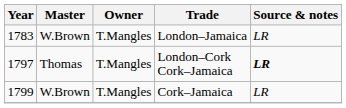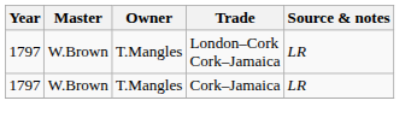- row: 1783 | W.Brown | T.Mangles | London–Jamaica | LR
London–Cork Cork–Jamaica | Master: Thomas -> W.Brown
London–Cork Cork–Jamaica | Source & notes: bold -> normal
Cork–Jamaica | Year: 1799 -> 1797
